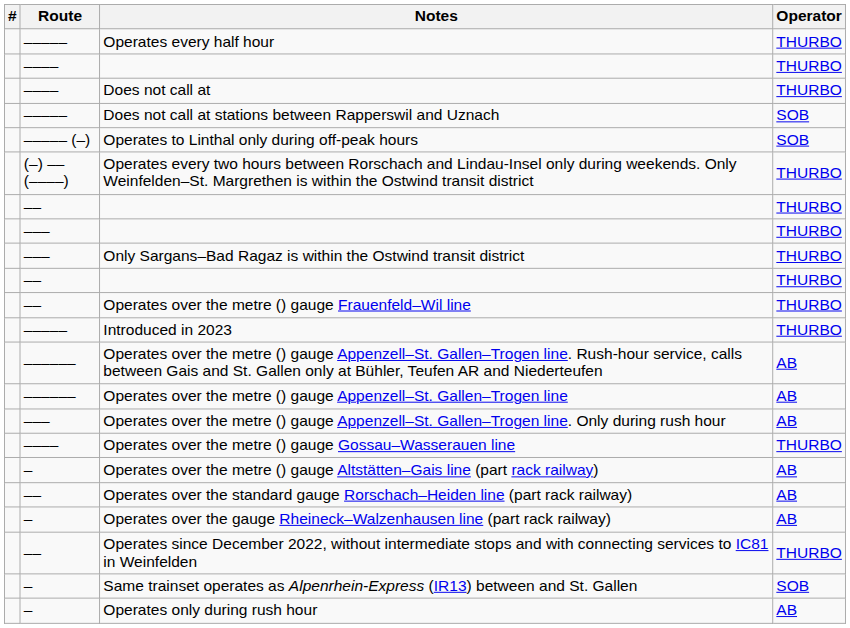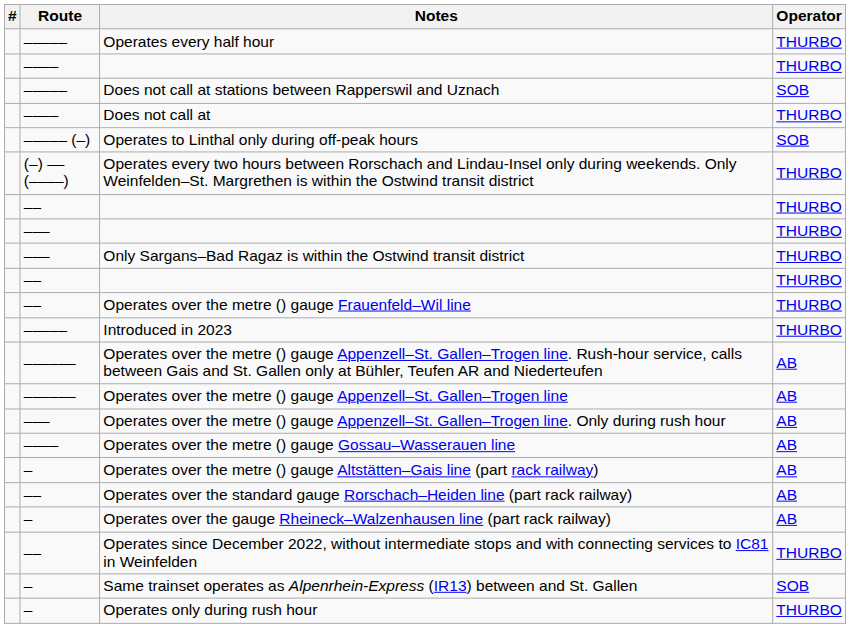rows swapped: Does not call at stations between Rapperswil and Uznach <-> Does not call at
Operates over the metre () gauge Gossau–Wasserauen line | Operator: THURBO -> AB
Operates only during rush hour | Operator: AB -> THURBO
